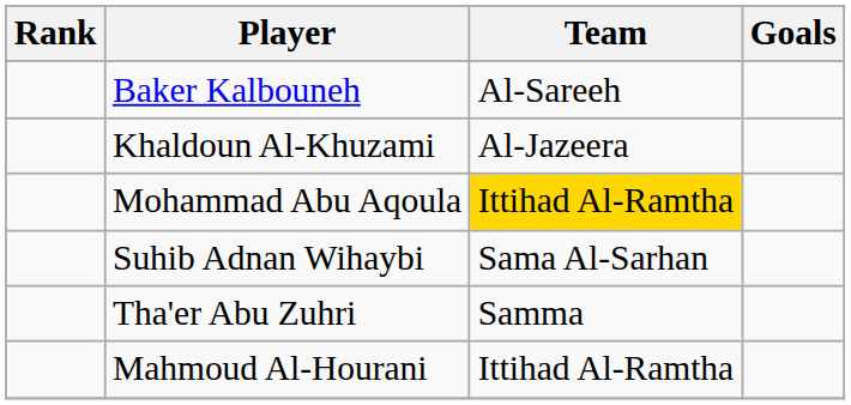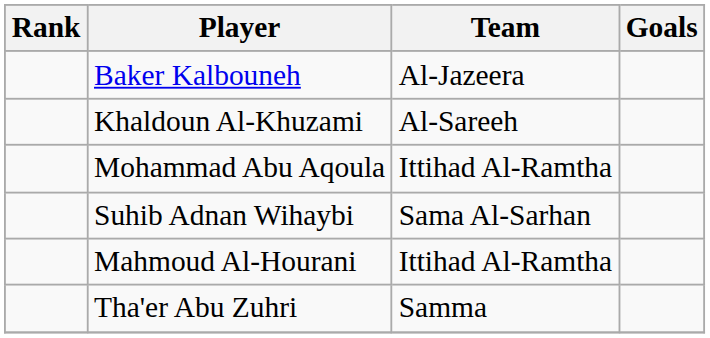Baker Kalbouneh | Team: Al-Sareeh -> Al-Jazeera
Khaldoun Al-Khuzami | Team: Al-Jazeera -> Al-Sareeh
Mohammad Abu Aqoula | Team: gold background -> no background
rows swapped: Mahmoud Al-Hourani <-> Tha'er Abu Zuhri
